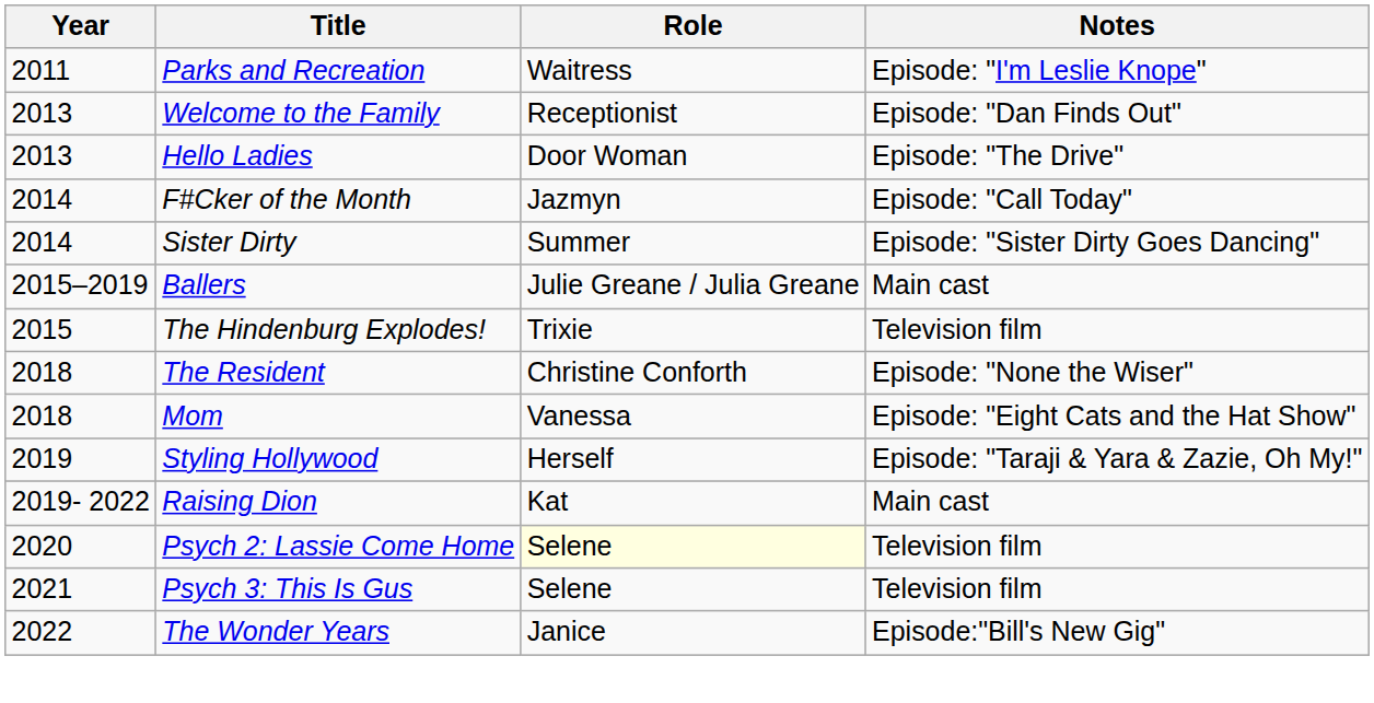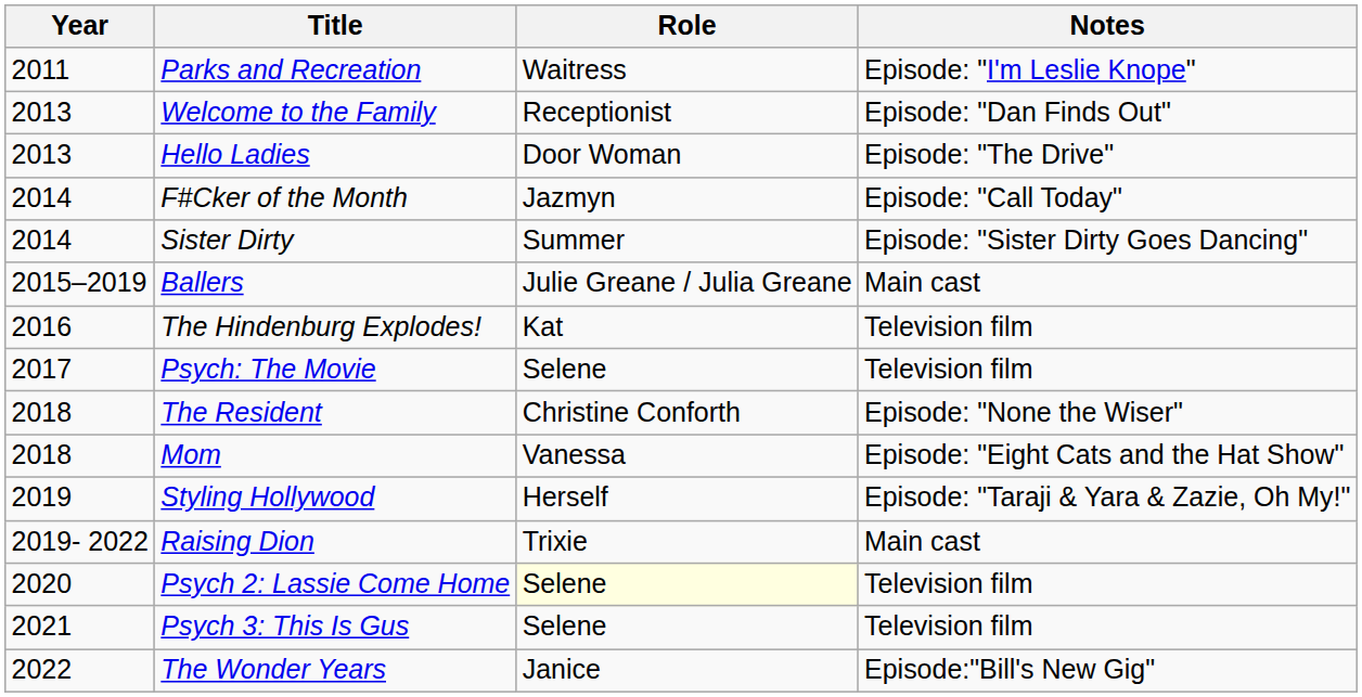The Hindenburg Explodes! | Year: 2015 -> 2016
The Hindenburg Explodes! | Role: Trixie -> Kat
+ row: 2017 | Psych: The Movie | Selene | Television film
Raising Dion | Role: Kat -> Trixie
